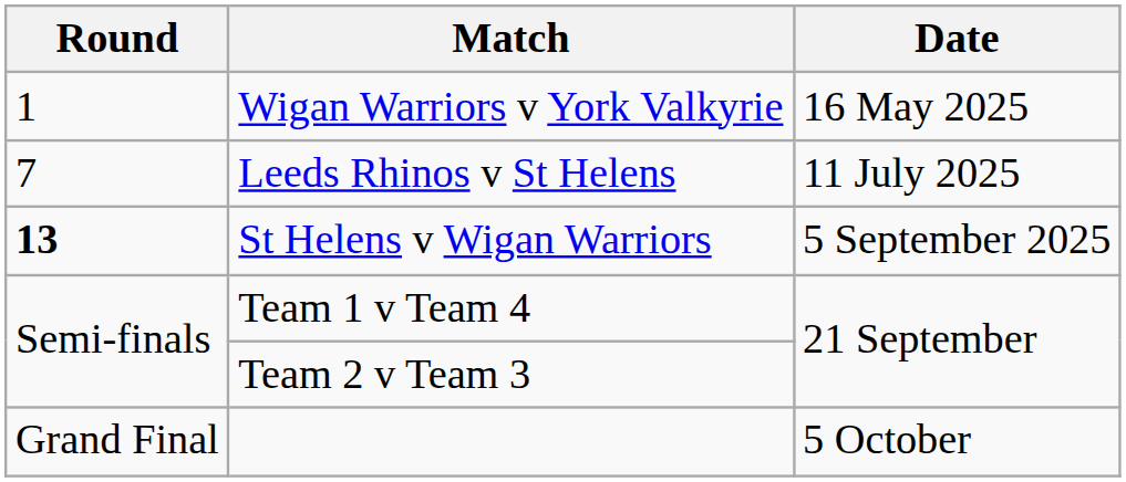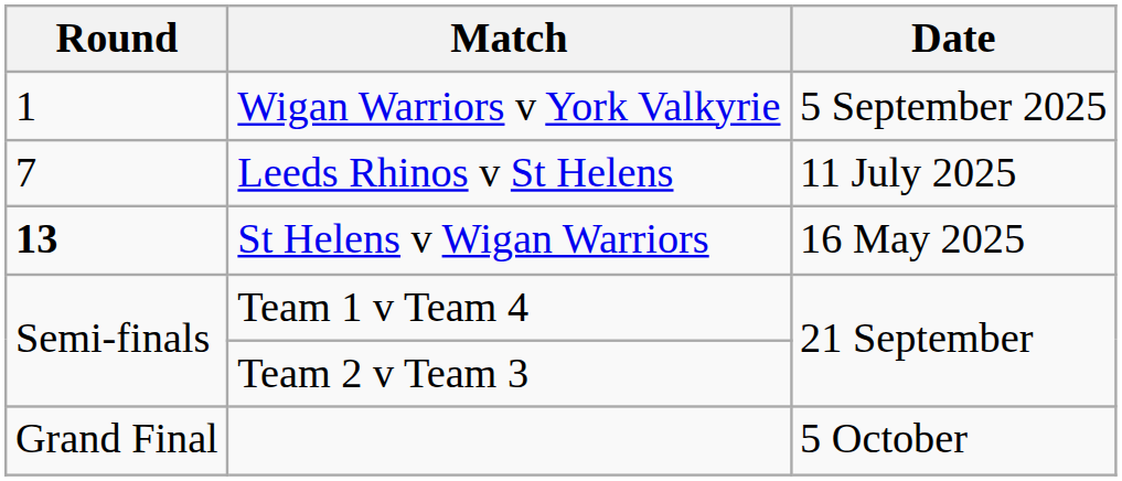Wigan Warriors v York Valkyrie | Date: 16 May 2025 -> 5 September 2025
St Helens v Wigan Warriors | Date: 5 September 2025 -> 16 May 2025
